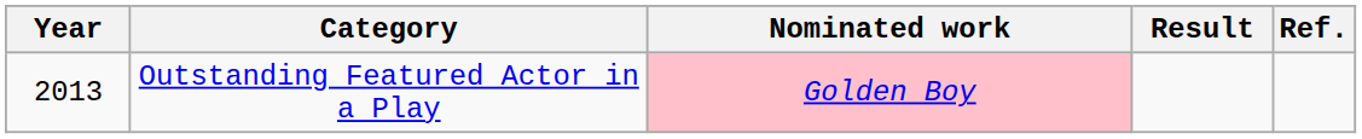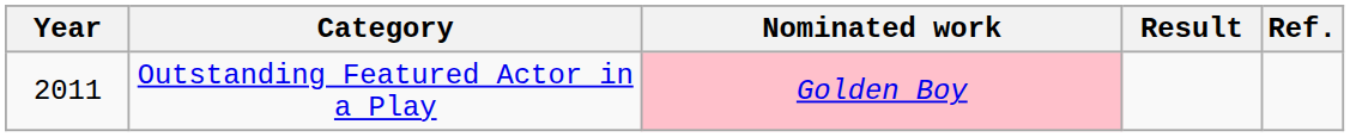Outstanding Featured Actor in a Play | Year: 2013 -> 2011
